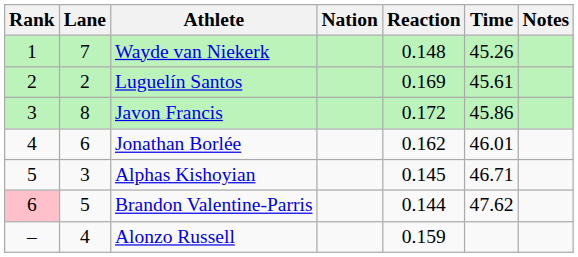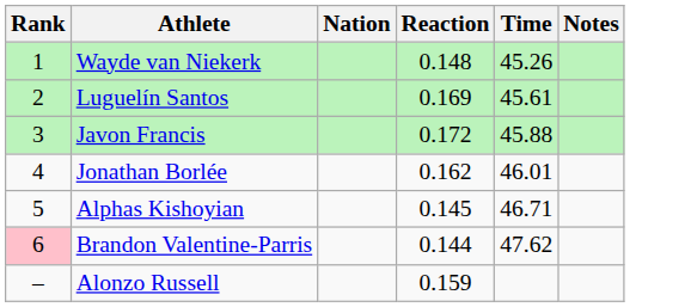- column: Lane | 7 | 2 | 8 | 6 | 3 | 5 | 4
Javon Francis | Time: 45.86 -> 45.88
